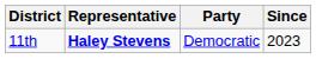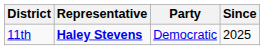11th | Since: 2023 -> 2025
